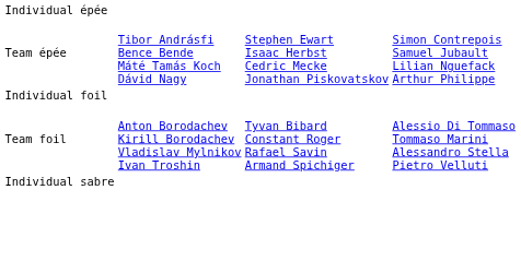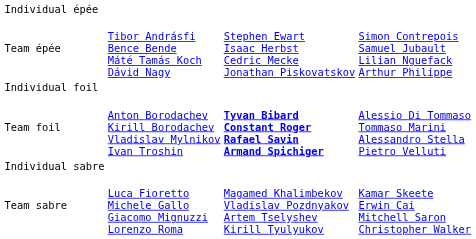Team foil | column 3: normal -> bold
+ row: Team sabre | Luca Fioretto Michele Gallo Giacomo Mignuzzi Lorenzo Roma | Magamed Khalimbekov Vladislav Pozdnyakov Artem Tselyshev Kirill Tyulyukov | Kamar Skeete Erwin Cai Mitchell Saron Christopher Walker
